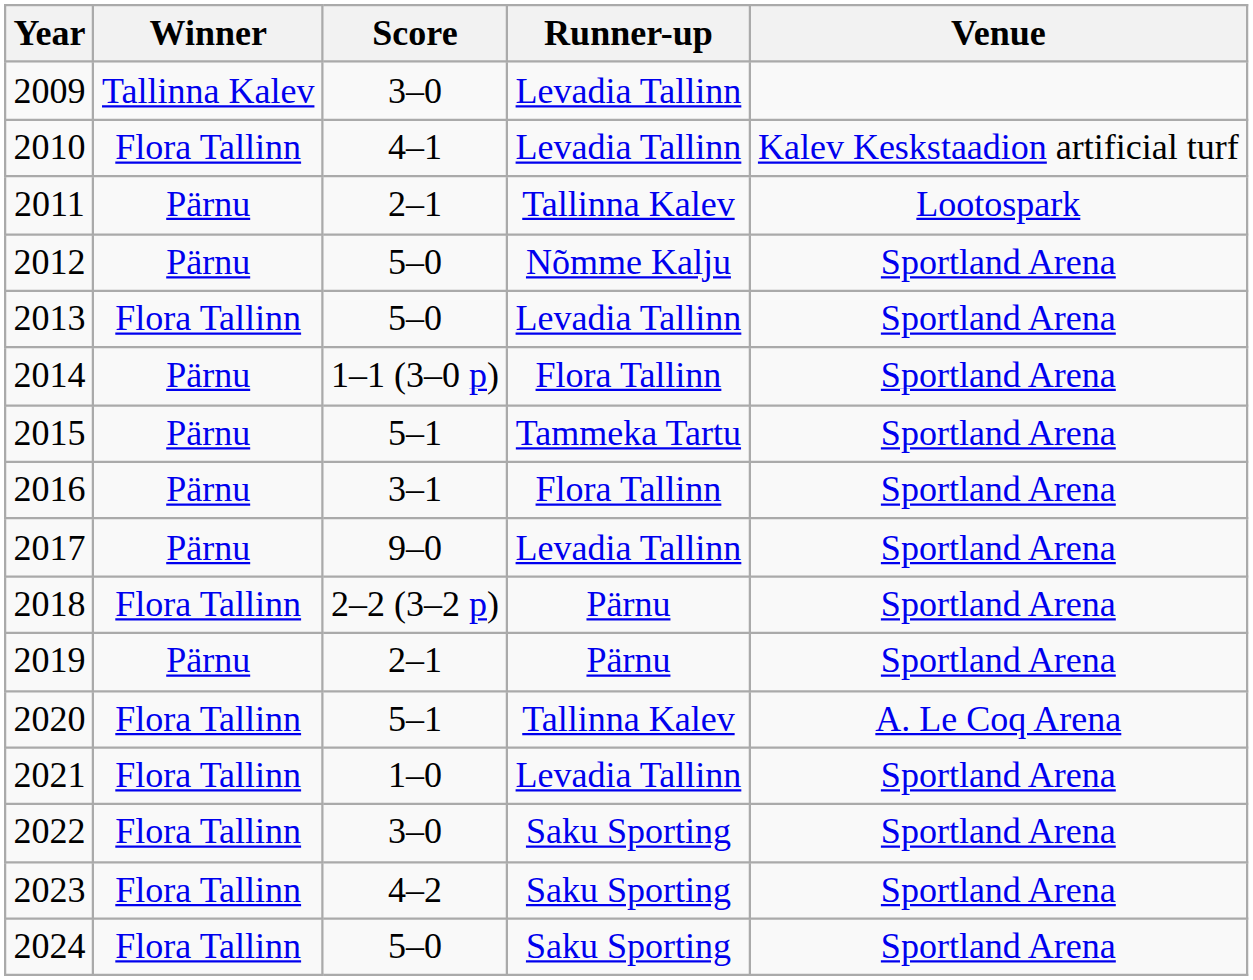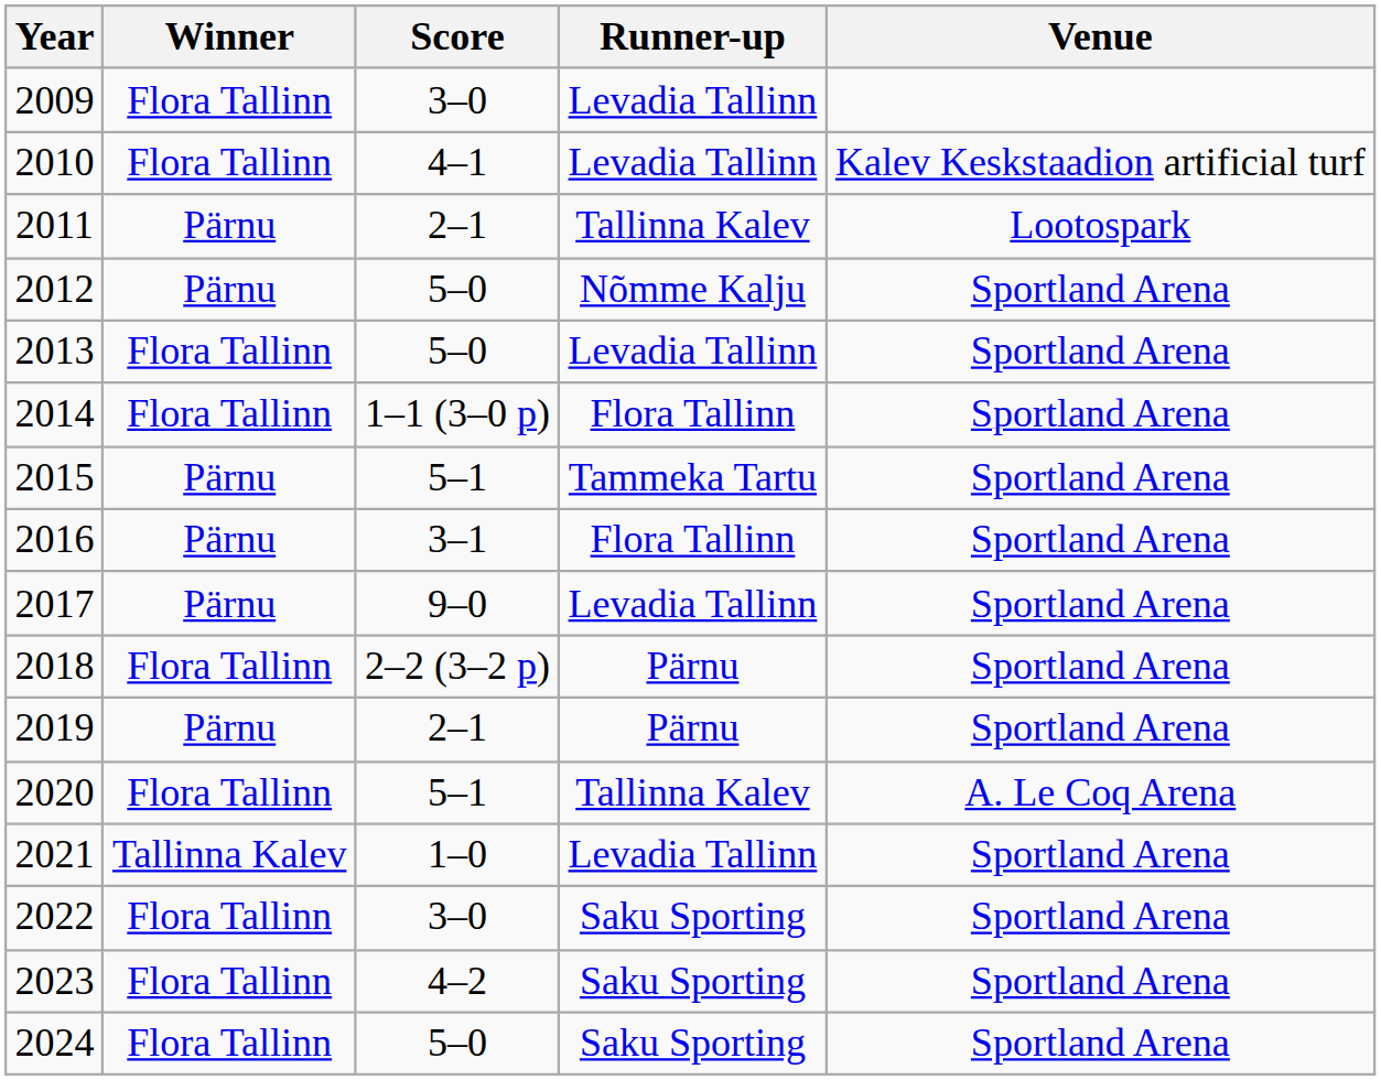2009 | Winner: Tallinna Kalev -> Flora Tallinn
2014 | Winner: Pärnu -> Flora Tallinn
2021 | Winner: Flora Tallinn -> Tallinna Kalev
